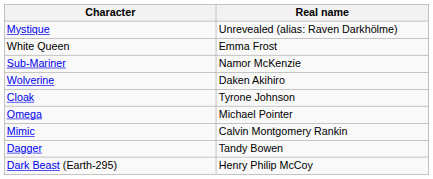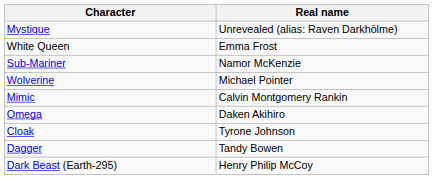Wolverine | Real name: Daken Akihiro -> Michael Pointer
rows swapped: Mimic <-> Cloak
Omega | Real name: Michael Pointer -> Daken Akihiro
